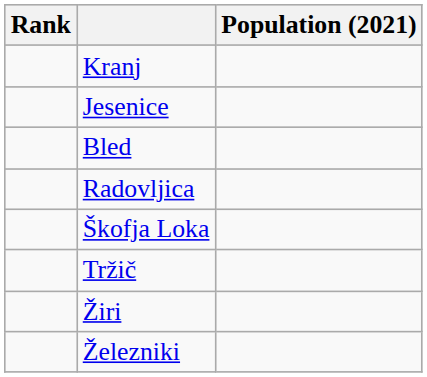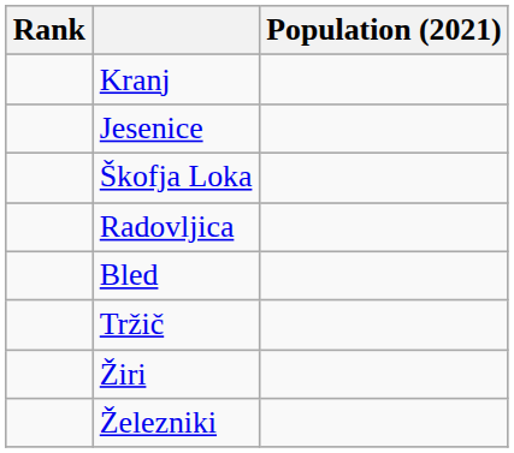rows swapped: Škofja Loka <-> Bled
